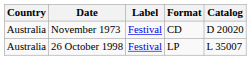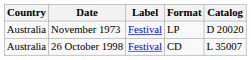November 1973 | Format: CD -> LP
26 October 1998 | Format: LP -> CD
